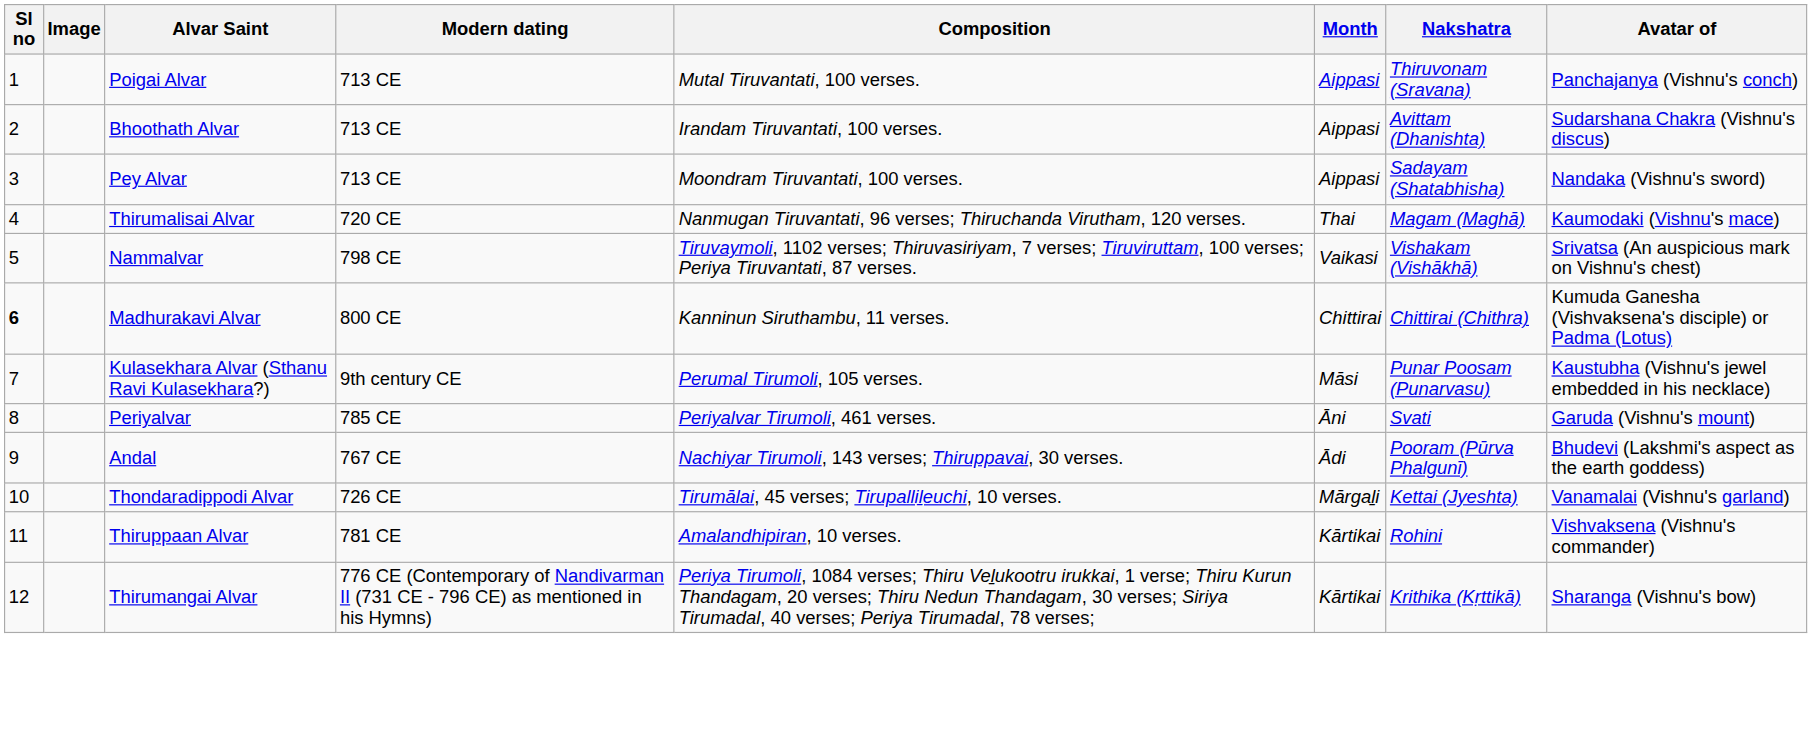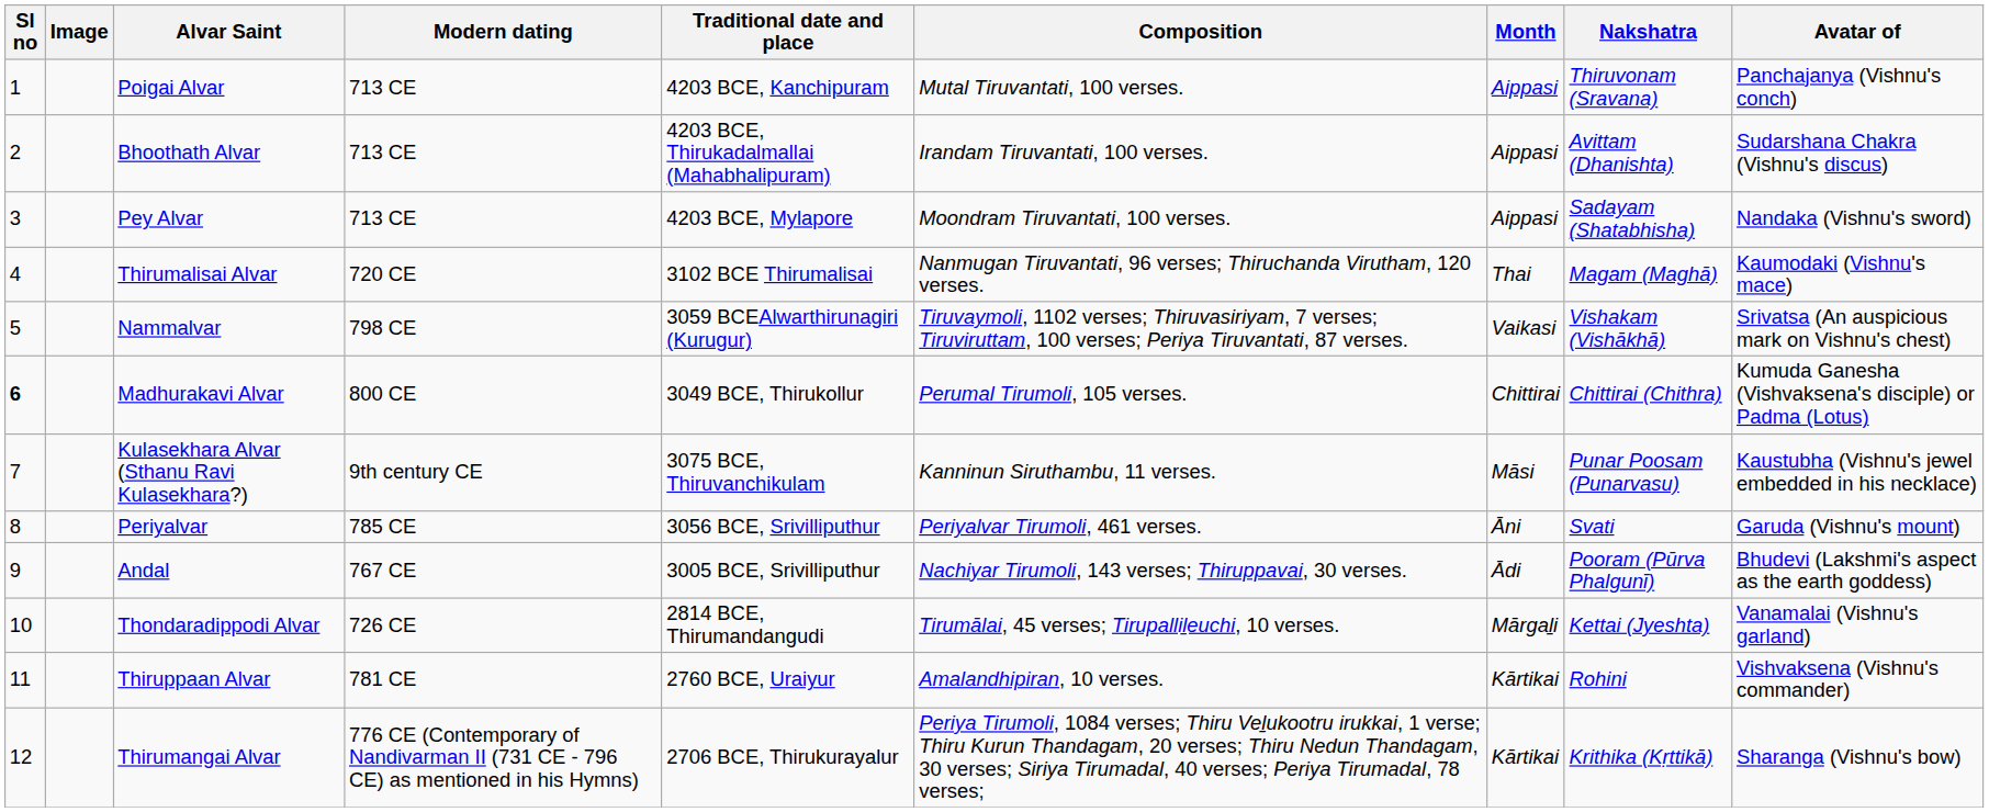+ column: Traditional date and place | 4203 BCE, Kanchipuram | 4203 BCE, Thirukadalmallai (Mahabhalipuram) | 4203 BCE, Mylapore | 3102 BCE Thirumalisai | 3059 BCEAlwarthirunagiri (Kurugur) | 3049 BCE, Thirukollur | 3075 BCE, Thiruvanchikulam | 3056 BCE, Srivilliputhur | 3005 BCE, Srivilliputhur | 2814 BCE, Thirumandangudi | 2760 BCE, Uraiyur | 2706 BCE, Thirukurayalur
Madhurakavi Alvar | Composition: Kanninun Siruthambu, 11 verses. -> Perumal Tirumoli, 105 verses.
Kulasekhara Alvar (Sthanu Ravi Kulasekhara?) | Composition: Perumal Tirumoli, 105 verses. -> Kanninun Siruthambu, 11 verses.
